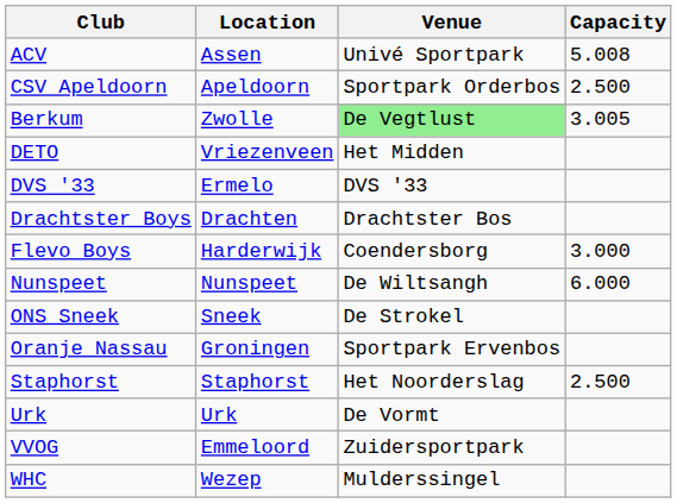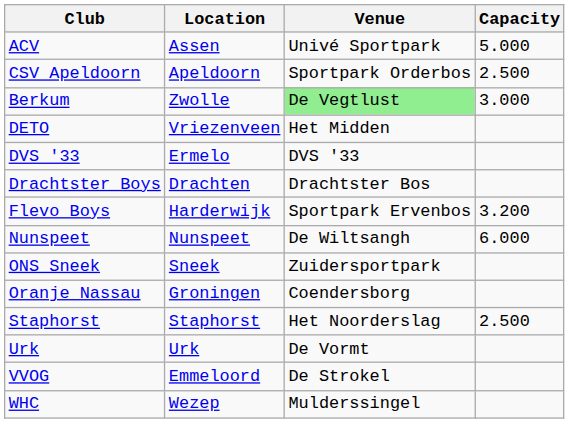ACV | Capacity: 5.008 -> 5.000
Berkum | Capacity: 3.005 -> 3.000
Flevo Boys | Venue: Coendersborg -> Sportpark Ervenbos
Flevo Boys | Capacity: 3.000 -> 3.200
ONS Sneek | Venue: De Strokel -> Zuidersportpark
Oranje Nassau | Venue: Sportpark Ervenbos -> Coendersborg
VVOG | Venue: Zuidersportpark -> De Strokel
